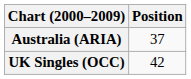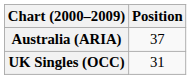UK Singles (OCC) | Position: 42 -> 31
